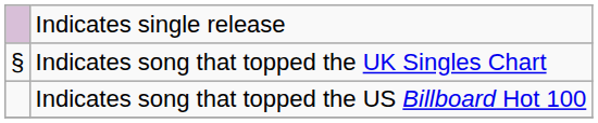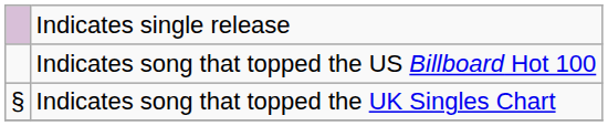rows swapped: Indicates song that topped the US Billboard Hot 100 <-> Indicates song that topped the UK Singles Chart
